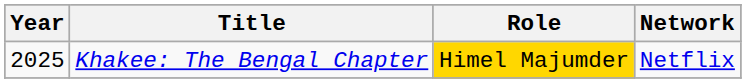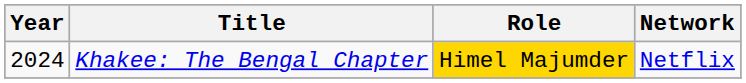Khakee: The Bengal Chapter | Year: 2025 -> 2024
